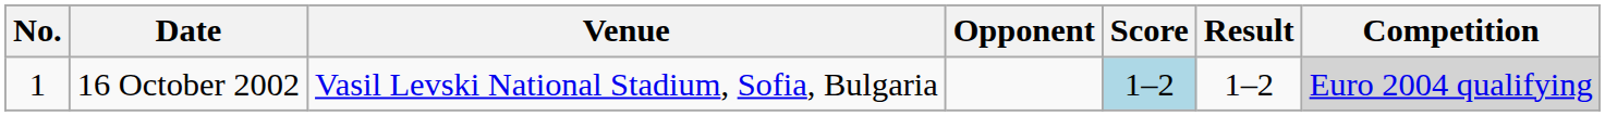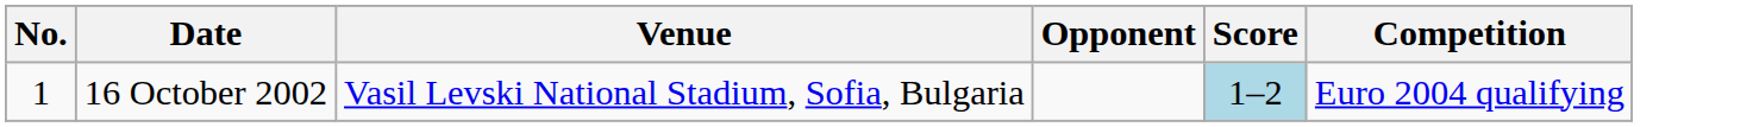- column: Result | 1–2
16 October 2002 | Competition: lightgrey background -> no background
